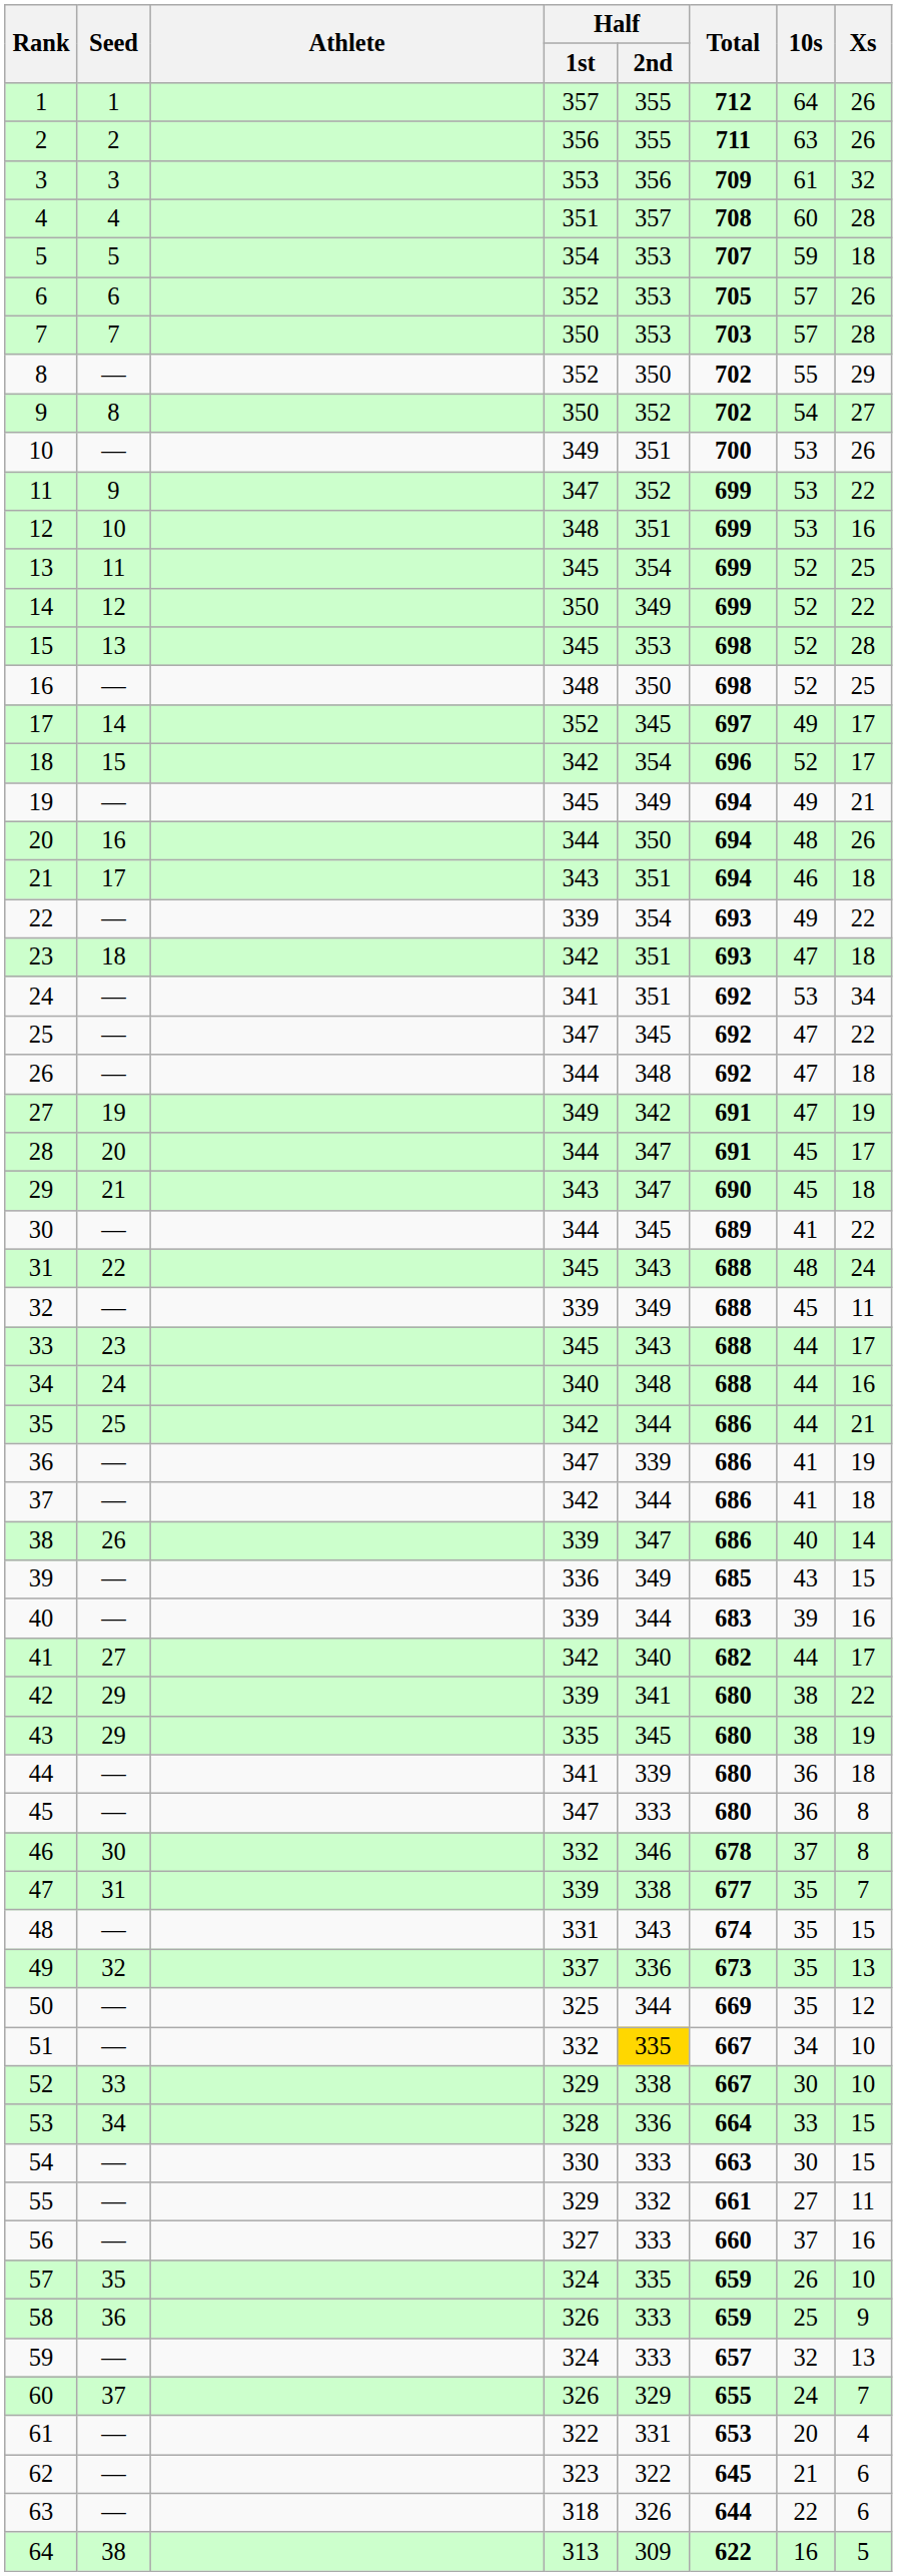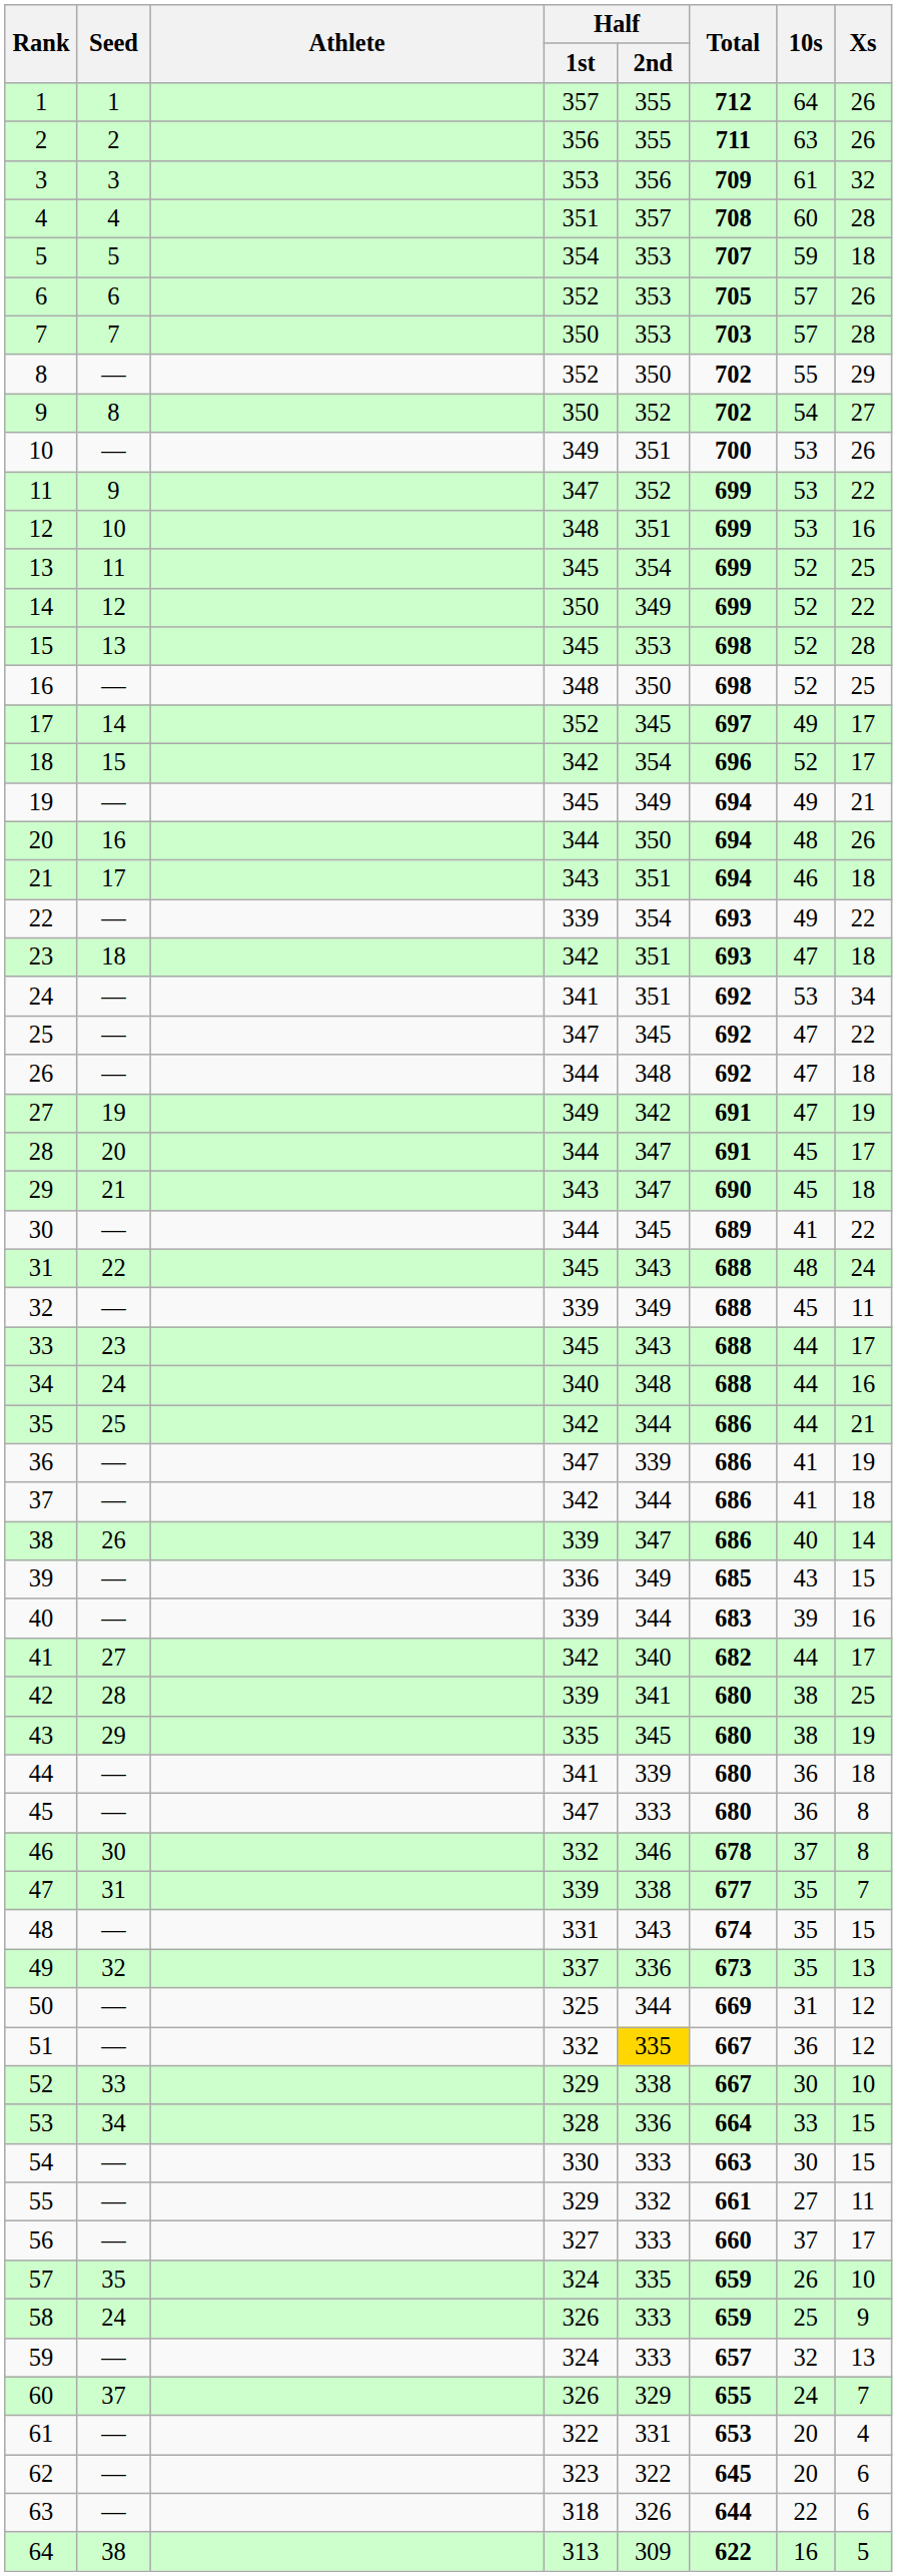42 | Seed: 29 -> 28
42 | Xs: 22 -> 25
50 | 10s: 35 -> 31
51 | 10s: 34 -> 36
51 | Xs: 10 -> 12
56 | Xs: 16 -> 17
58 | Seed: 36 -> 24
62 | 10s: 21 -> 20
